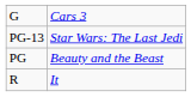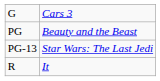rows swapped: PG <-> PG-13
